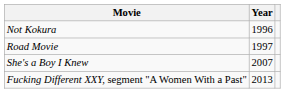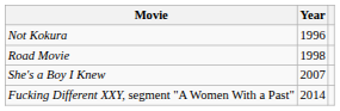Road Movie | Year: 1997 -> 1998
Fucking Different XXY, segment "A Women With a Past" | Year: 2013 -> 2014
